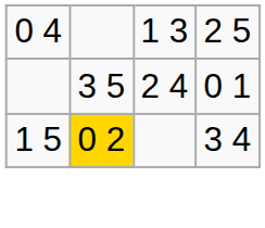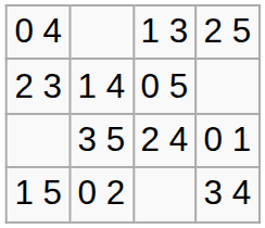+ row: 2 3 | 1 4 | 0 5
1 5 | column 2: gold background -> no background
